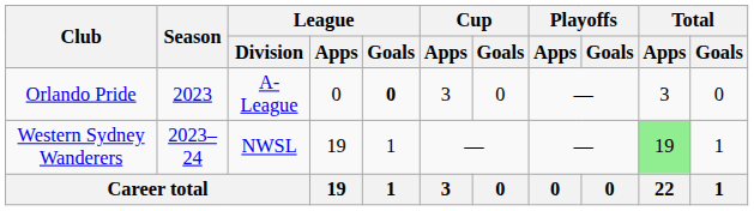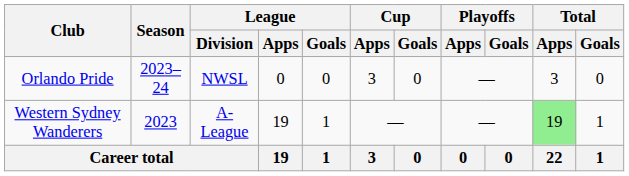Orlando Pride | Season: 2023 -> 2023–24
Orlando Pride | League / Division: A-League -> NWSL
Orlando Pride | League / Goals: bold -> normal
Western Sydney Wanderers | Season: 2023–24 -> 2023
Western Sydney Wanderers | League / Division: NWSL -> A-League
